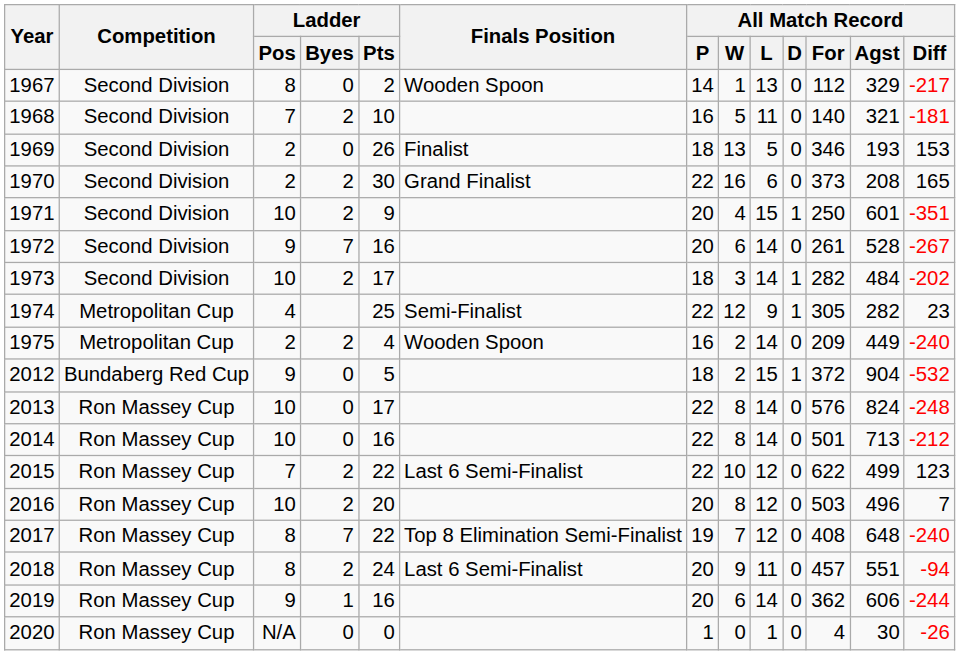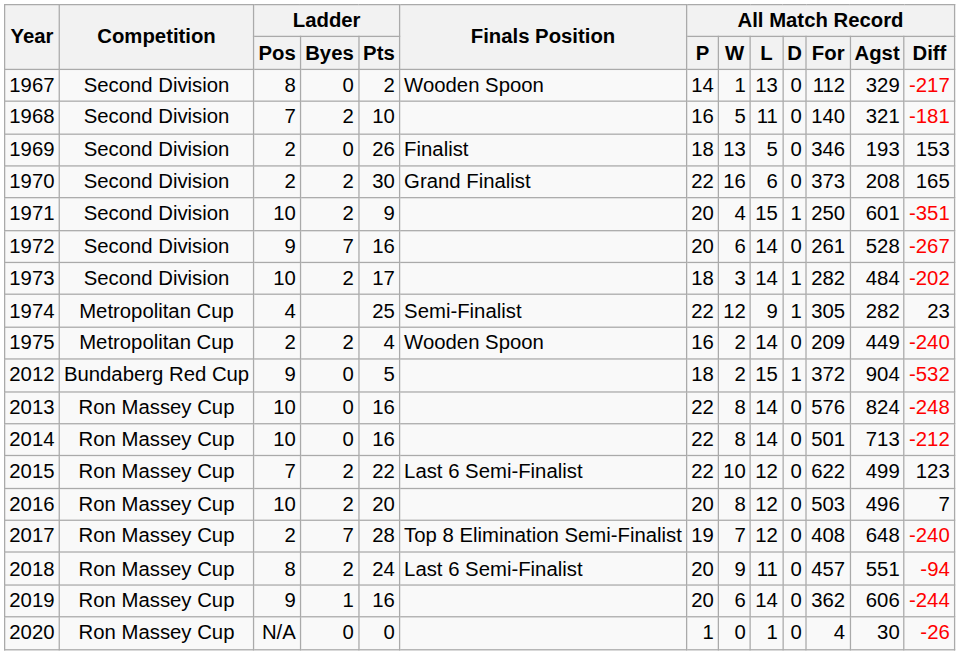2013 | Ladder / Pts: 17 -> 16
2017 | Ladder / Pos: 8 -> 2
2017 | Ladder / Pts: 22 -> 28
